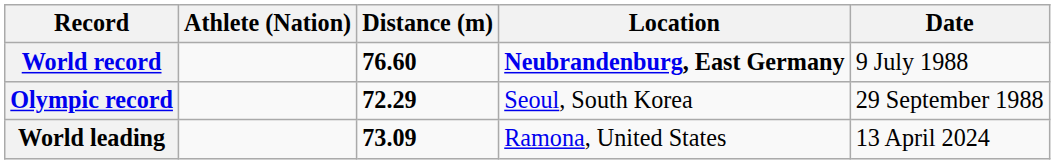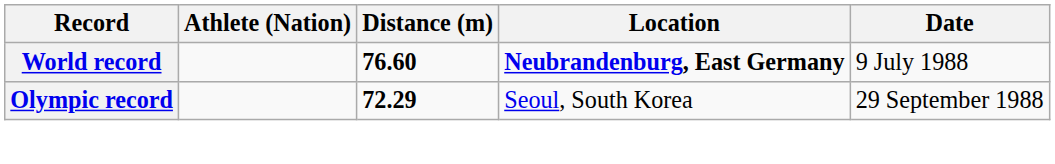- row: World leading | 73.09 | Ramona, United States | 13 April 2024
